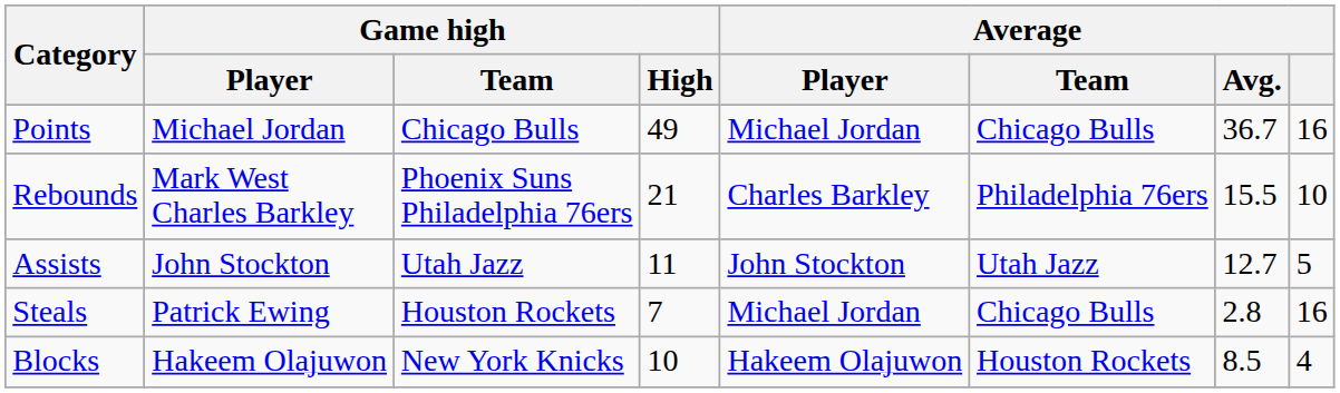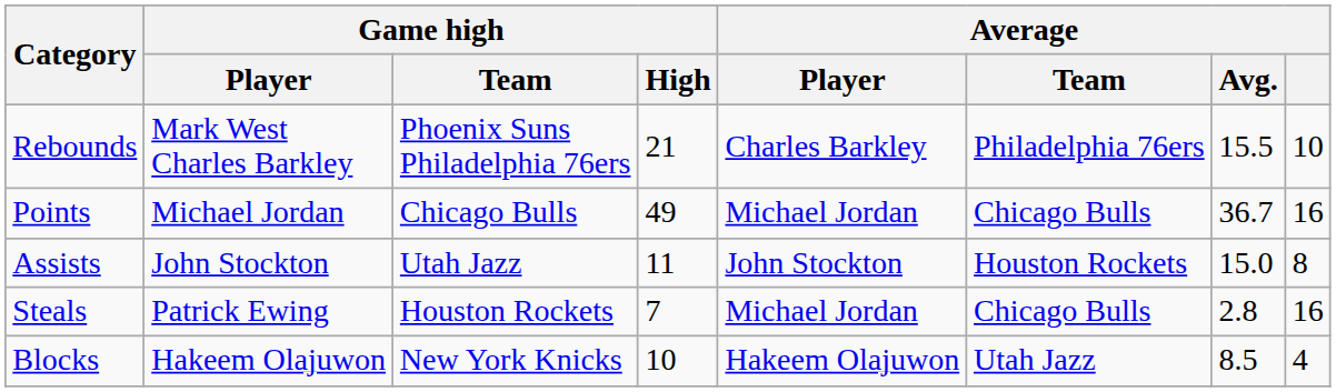rows swapped: Points <-> Rebounds
Assists | Average / Team: Utah Jazz -> Houston Rockets
Assists | Average / Avg.: 12.7 -> 15.0
Assists | Average: 5 -> 8
Blocks | Average / Team: Houston Rockets -> Utah Jazz
